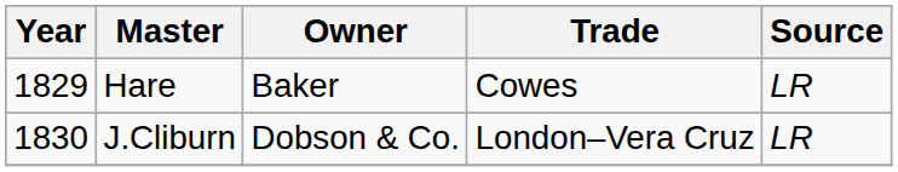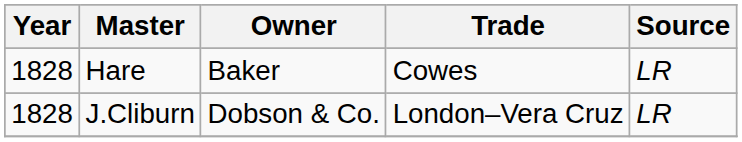Hare | Year: 1829 -> 1828
J.Cliburn | Year: 1830 -> 1828
